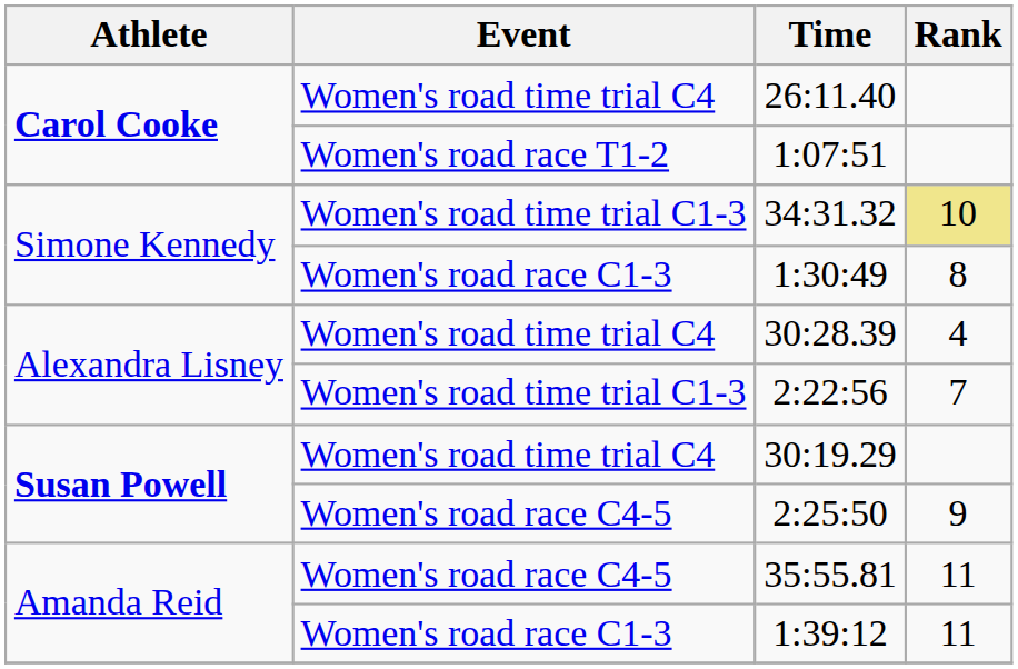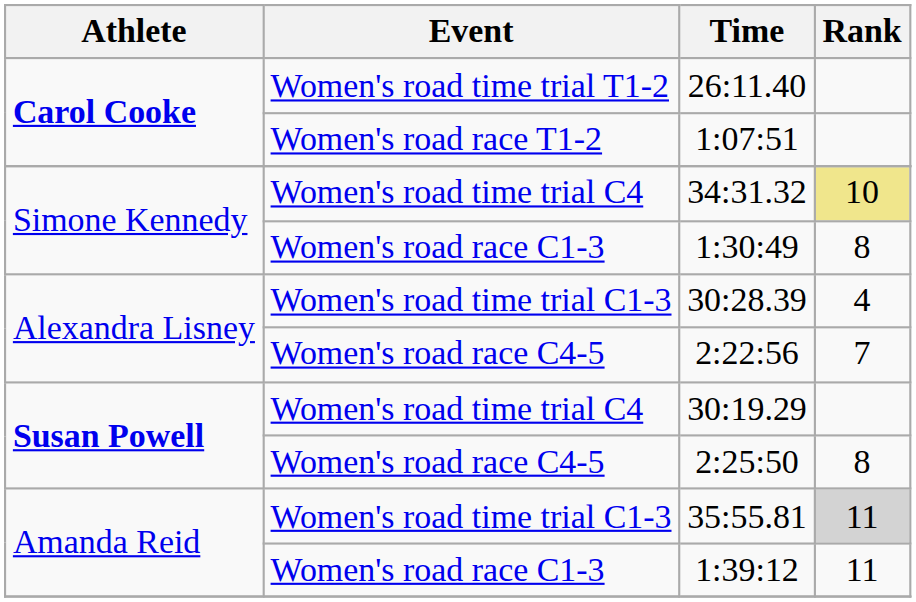26:11.40 | Event: Women's road time trial C4 -> Women's road time trial T1-2
34:31.32 | Event: Women's road time trial C1-3 -> Women's road time trial C4
30:28.39 | Event: Women's road time trial C4 -> Women's road time trial C1-3
2:22:56 | Event: Women's road time trial C1-3 -> Women's road race C4-5
2:25:50 | Rank: 9 -> 8
35:55.81 | Event: Women's road race C4-5 -> Women's road time trial C1-3
35:55.81 | Rank: no background -> lightgrey background
